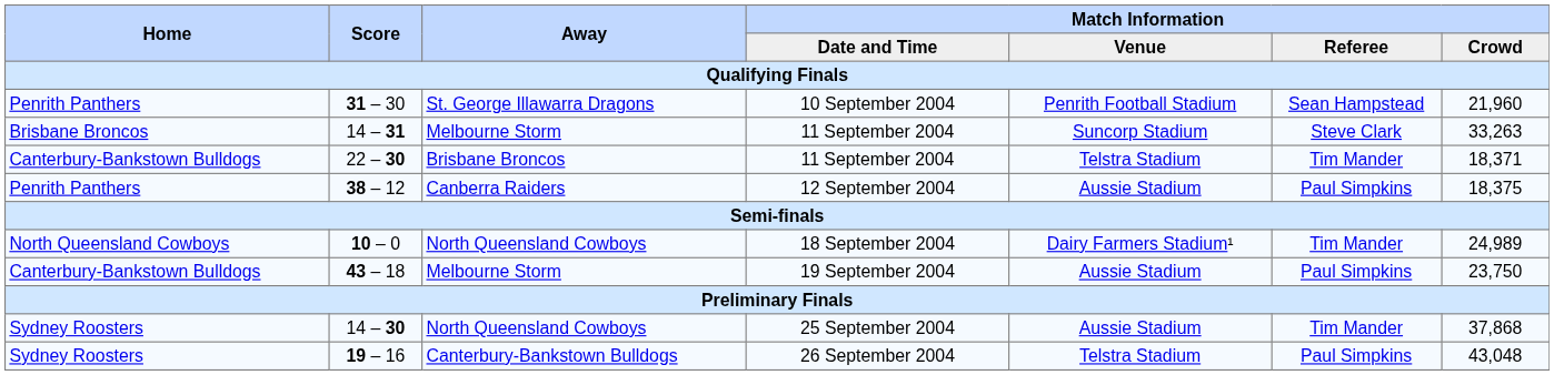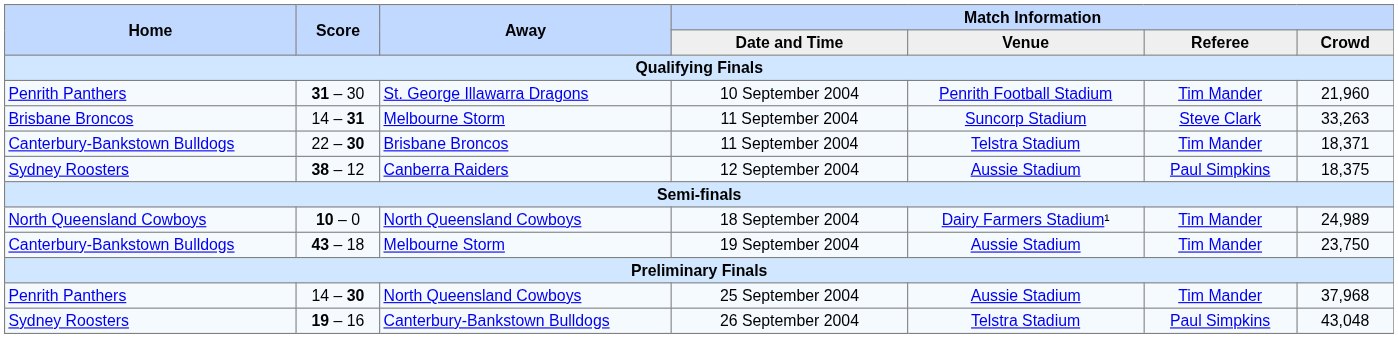10 September 2004 | Match Information / Referee: Sean Hampstead -> Tim Mander
12 September 2004 | Home: Penrith Panthers -> Sydney Roosters
19 September 2004 | Match Information / Referee: Paul Simpkins -> Tim Mander
25 September 2004 | Home: Sydney Roosters -> Penrith Panthers
25 September 2004 | Match Information / Crowd: 37,868 -> 37,968
